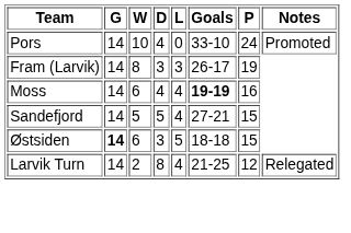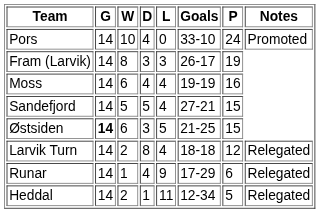Moss | Goals: bold -> normal
Østsiden | Goals: 18-18 -> 21-25
Larvik Turn | Goals: 21-25 -> 18-18
+ row: Runar | 14 | 1 | 4 | 9 | 17-29 | 6 | Relegated
+ row: Heddal | 14 | 2 | 1 | 11 | 12-34 | 5 | Relegated
